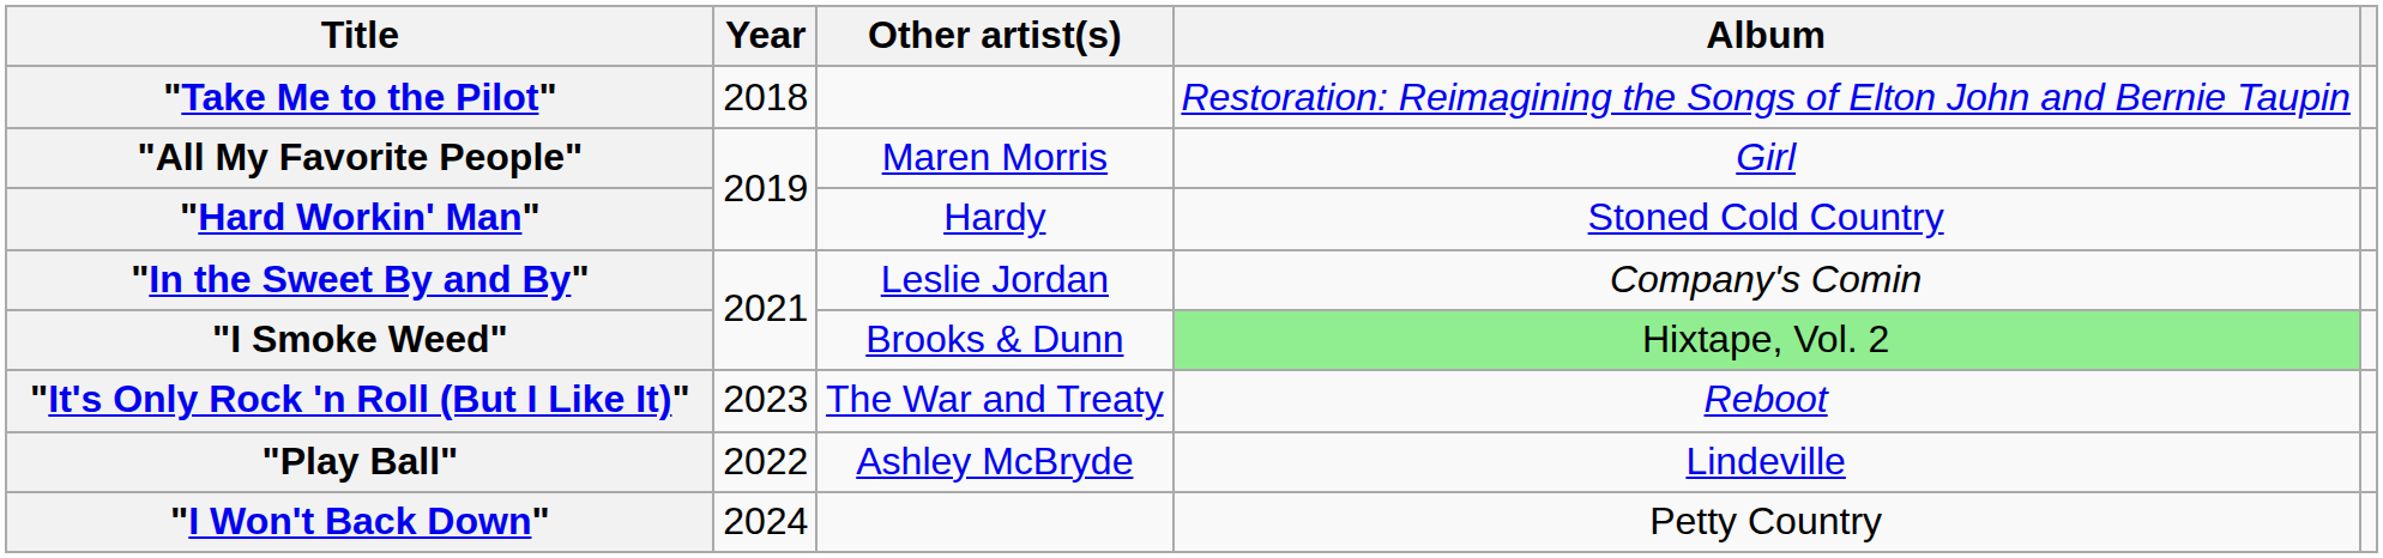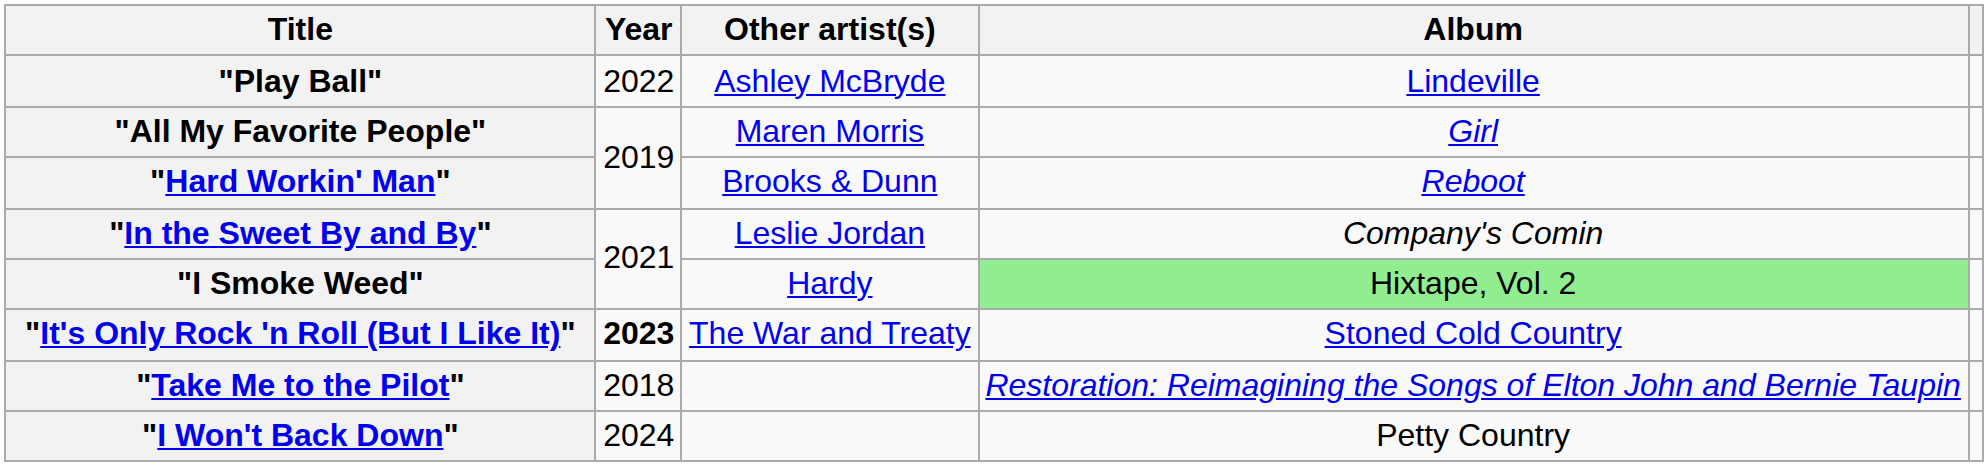rows swapped: "Take Me to the Pilot" <-> "Play Ball"
"Hard Workin' Man" | Other artist(s): Hardy -> Brooks & Dunn
"Hard Workin' Man" | Album: Stoned Cold Country -> Reboot
"I Smoke Weed" | Other artist(s): Brooks & Dunn -> Hardy
"It's Only Rock 'n Roll (But I Like It)" | Year: normal -> bold
"It's Only Rock 'n Roll (But I Like It)" | Album: Reboot -> Stoned Cold Country
